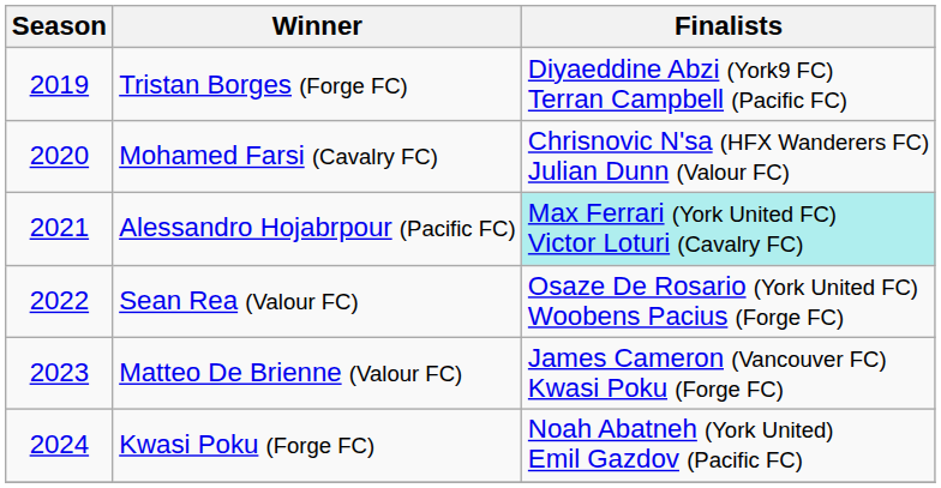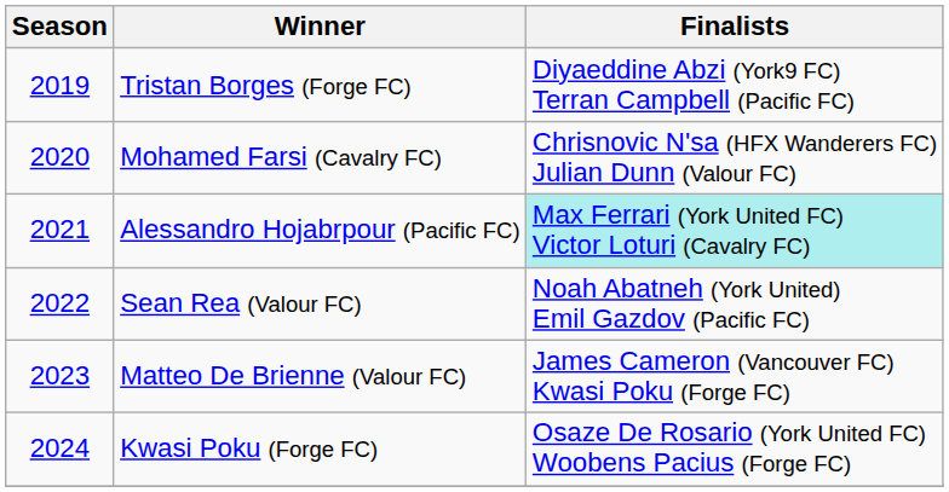Sean Rea (Valour FC) | Finalists: Osaze De Rosario (York United FC) Woobens Pacius (Forge FC) -> Noah Abatneh (York United) Emil Gazdov (Pacific FC)
Kwasi Poku (Forge FC) | Finalists: Noah Abatneh (York United) Emil Gazdov (Pacific FC) -> Osaze De Rosario (York United FC) Woobens Pacius (Forge FC)
